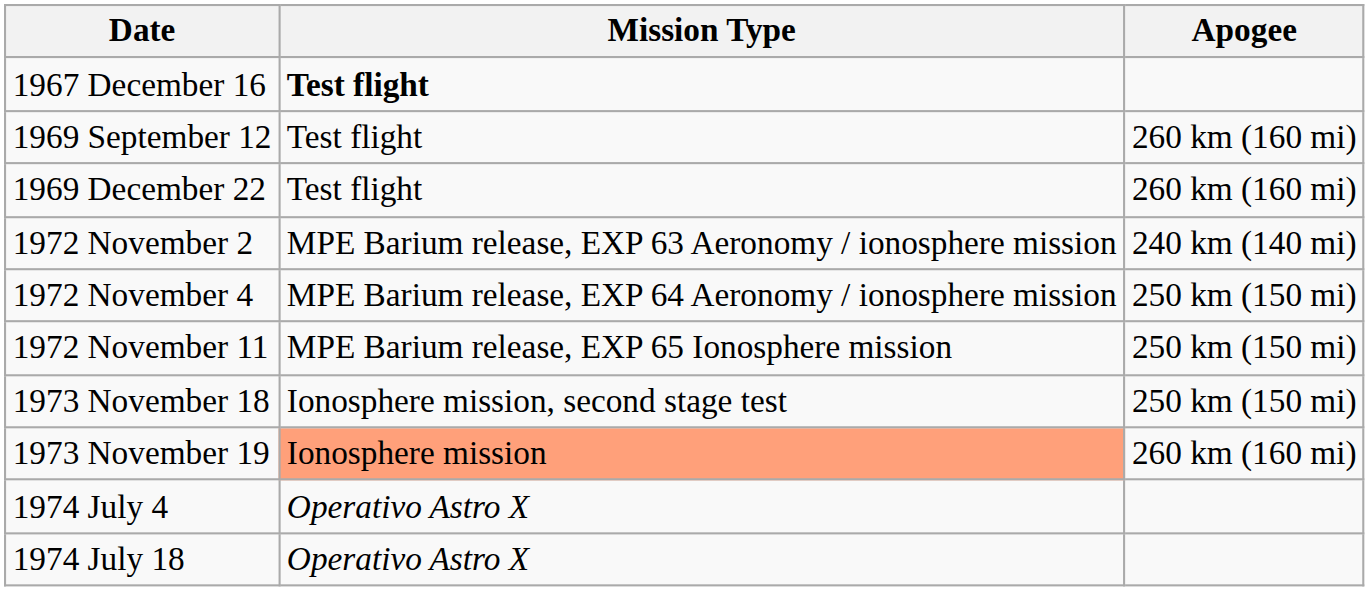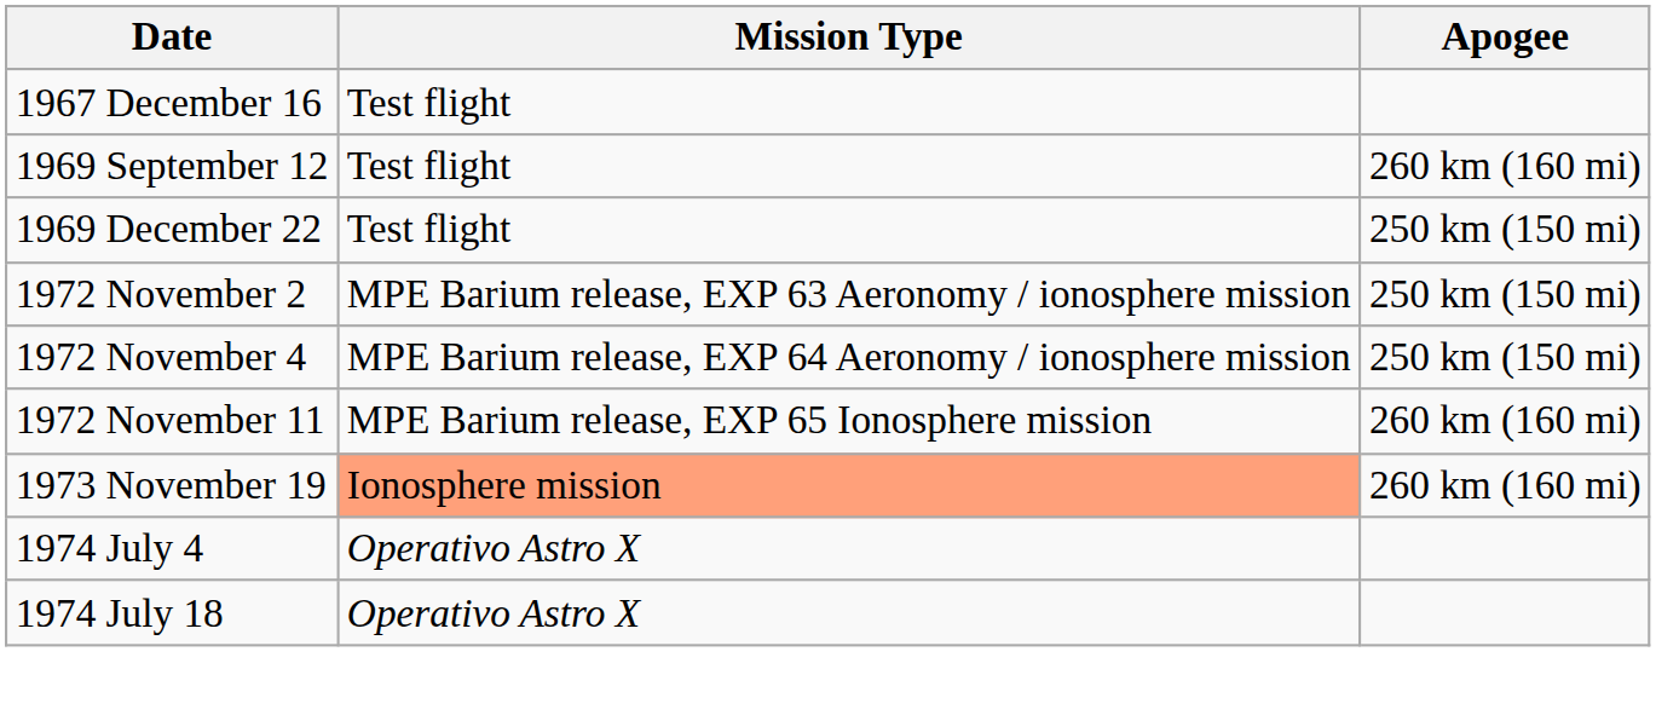1967 December 16 | Mission Type: bold -> normal
1969 December 22 | Apogee: 260 km (160 mi) -> 250 km (150 mi)
1972 November 2 | Apogee: 240 km (140 mi) -> 250 km (150 mi)
1972 November 11 | Apogee: 250 km (150 mi) -> 260 km (160 mi)
- row: 1973 November 18 | Ionosphere mission, second stage test | 250 km (150 mi)
